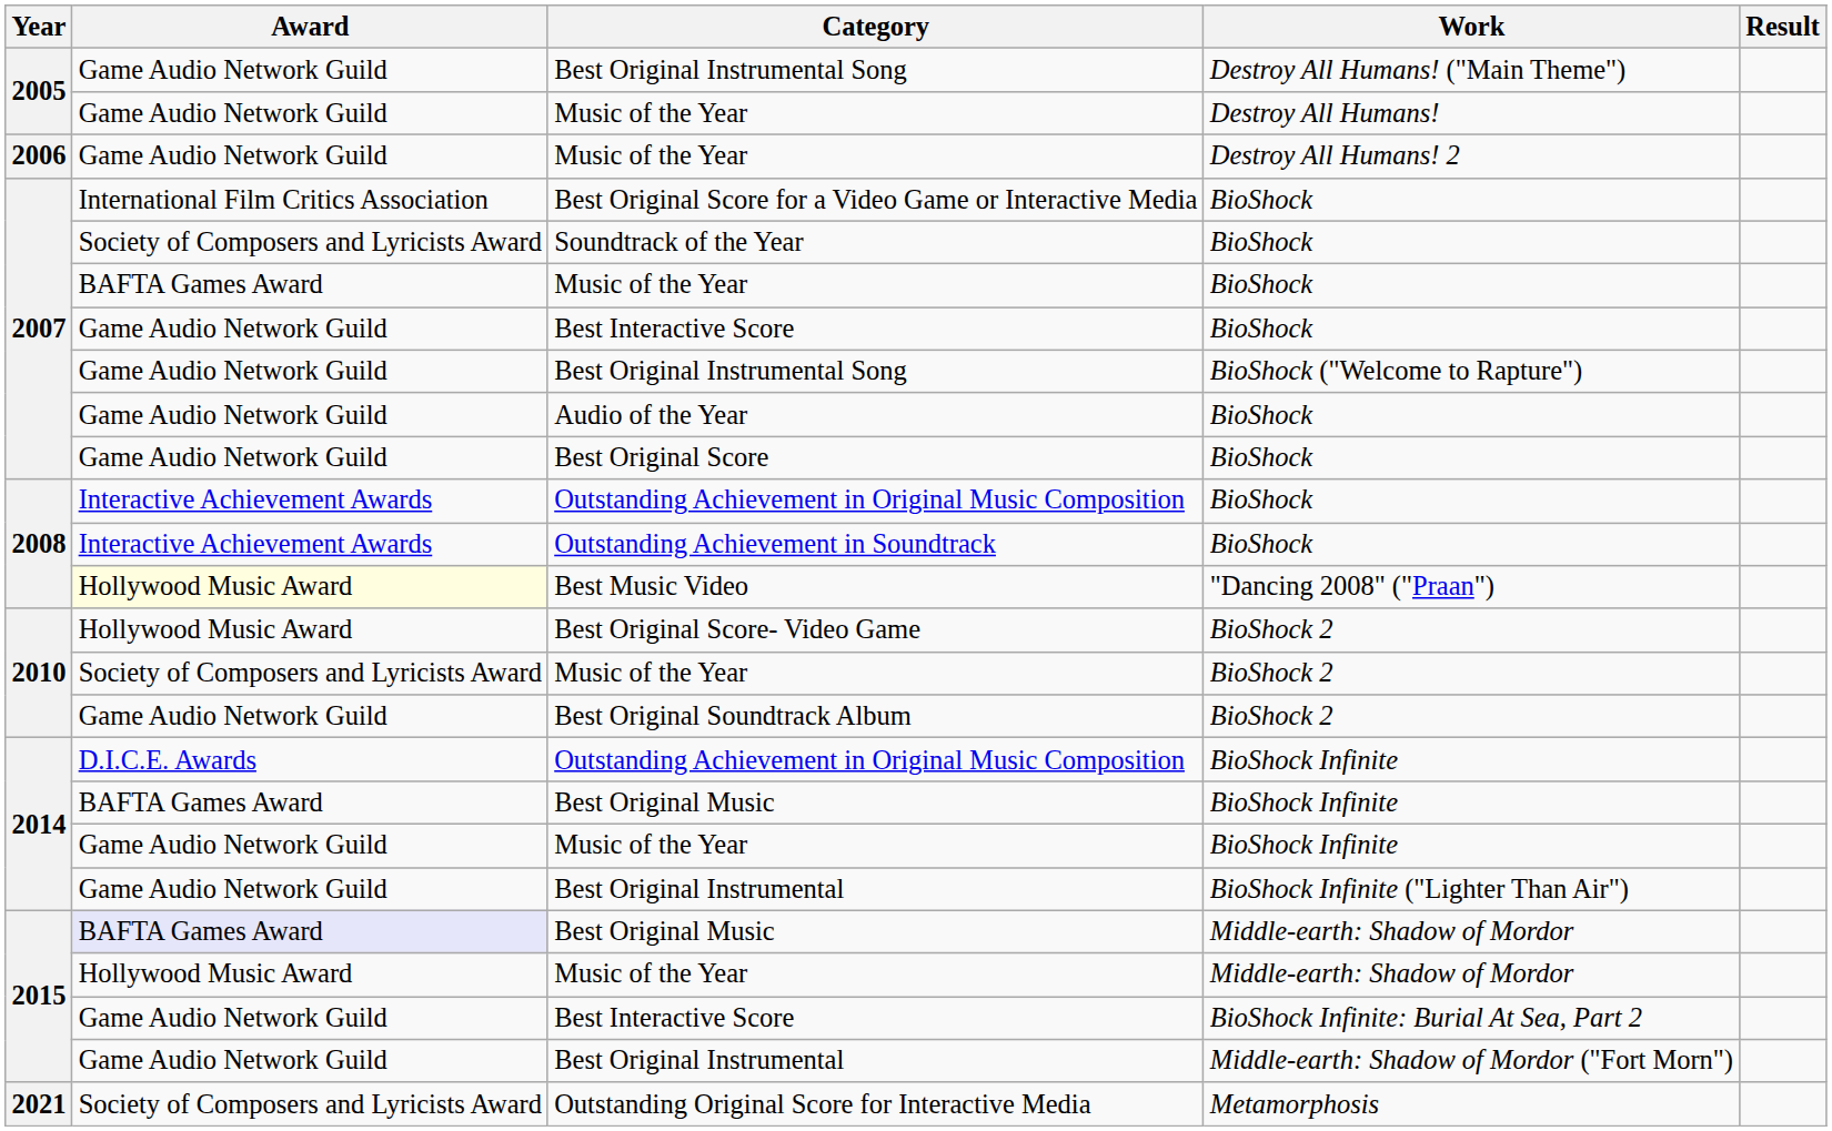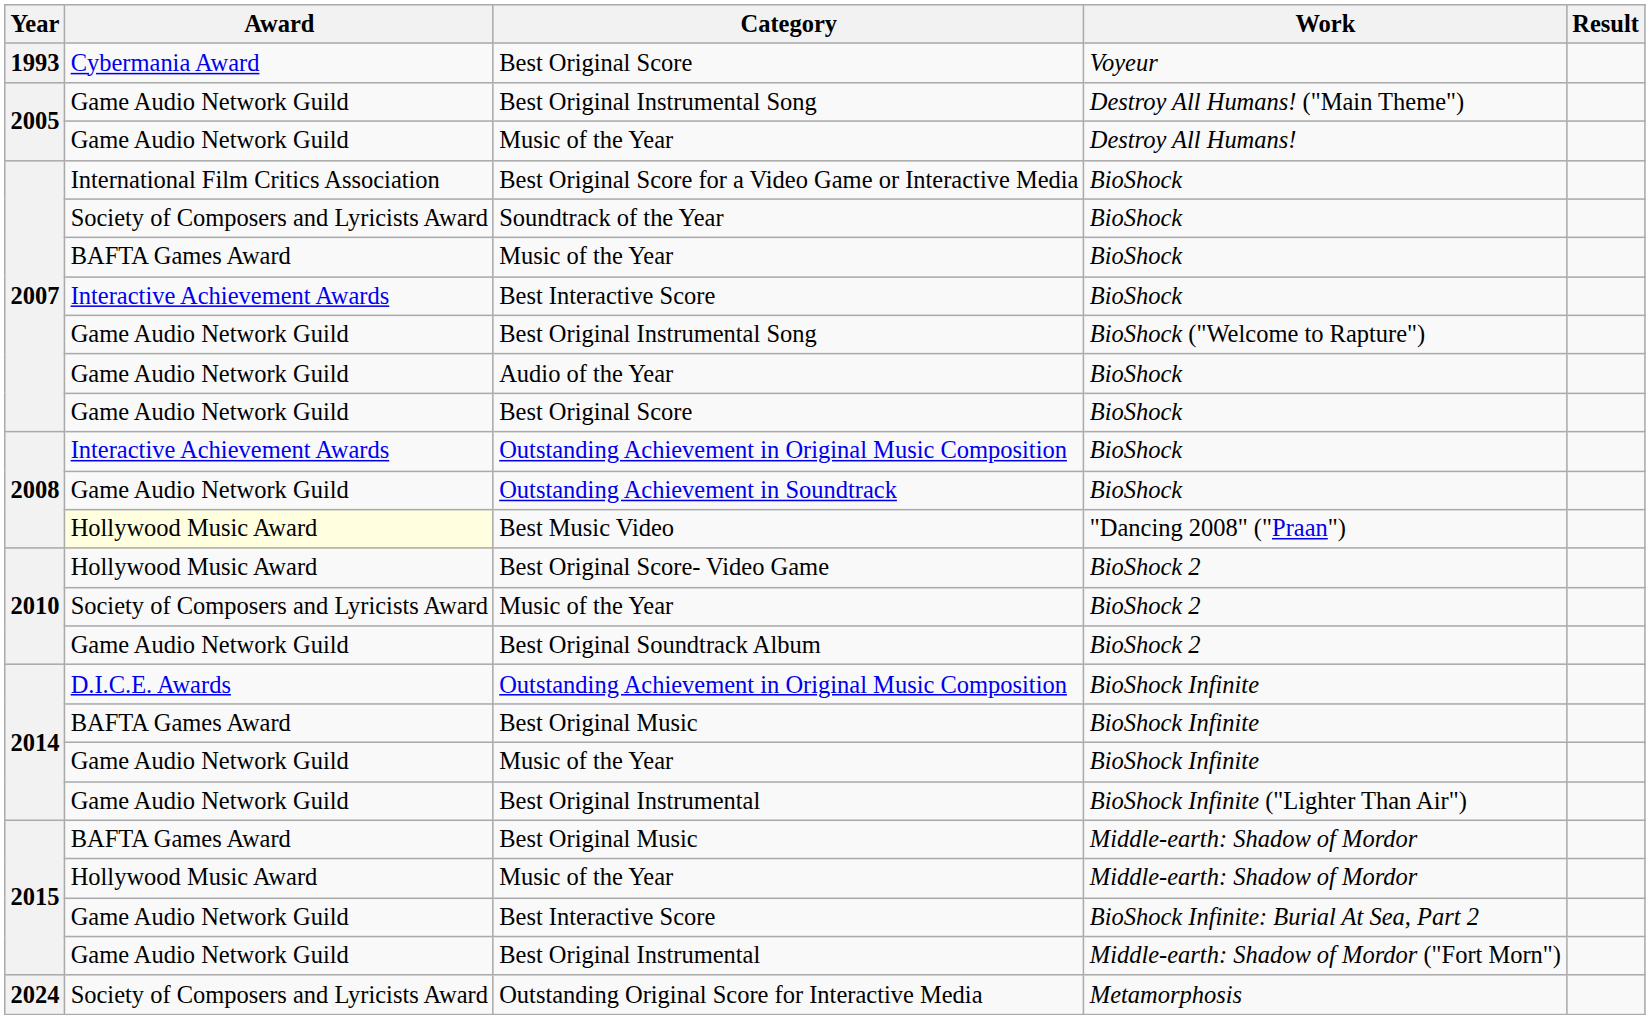+ row: 1993 | Cybermania Award | Best Original Score | Voyeur
- row: 2006 | Game Audio Network Guild | Music of the Year | Destroy All Humans! 2
Best Interactive Score / BioShock | Award: Game Audio Network Guild -> Interactive Achievement Awards
Outstanding Achievement in Soundtrack | Award: Interactive Achievement Awards -> Game Audio Network Guild
Best Original Music / Middle-earth: Shadow of Mordor | Award: lavender background -> no background
Outstanding Original Score for Interactive Media | Year: 2021 -> 2024
